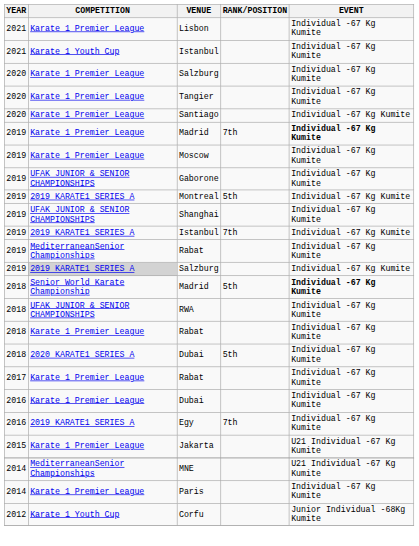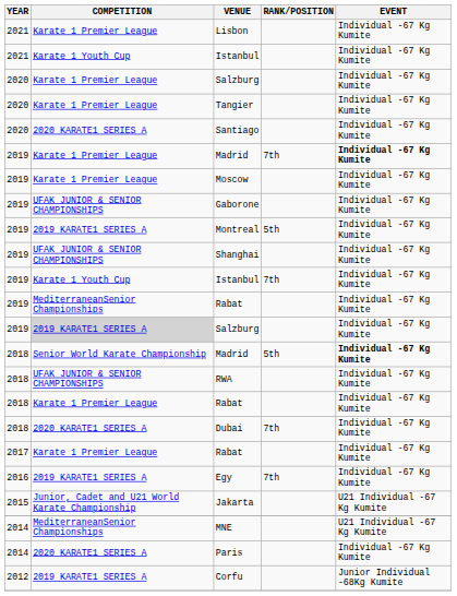Santiago | COMPETITION: Karate 1 Premier League -> 2020 KARATE1 SERIES A
2019 / Istanbul | COMPETITION: 2019 KARATE1 SERIES A -> Karate 1 Youth Cup
2018 / Dubai | RANK/POSITION: 5th -> 7th
- row: 2016 | Karate 1 Premier League | Dubai | Individual -67 Kg Kumite
Jakarta | COMPETITION: Karate 1 Premier League -> Junior, Cadet and U21 World Karate Championship
Paris | COMPETITION: Karate 1 Premier League -> 2020 KARATE1 SERIES A
Corfu | COMPETITION: Karate 1 Youth Cup -> 2019 KARATE1 SERIES A
